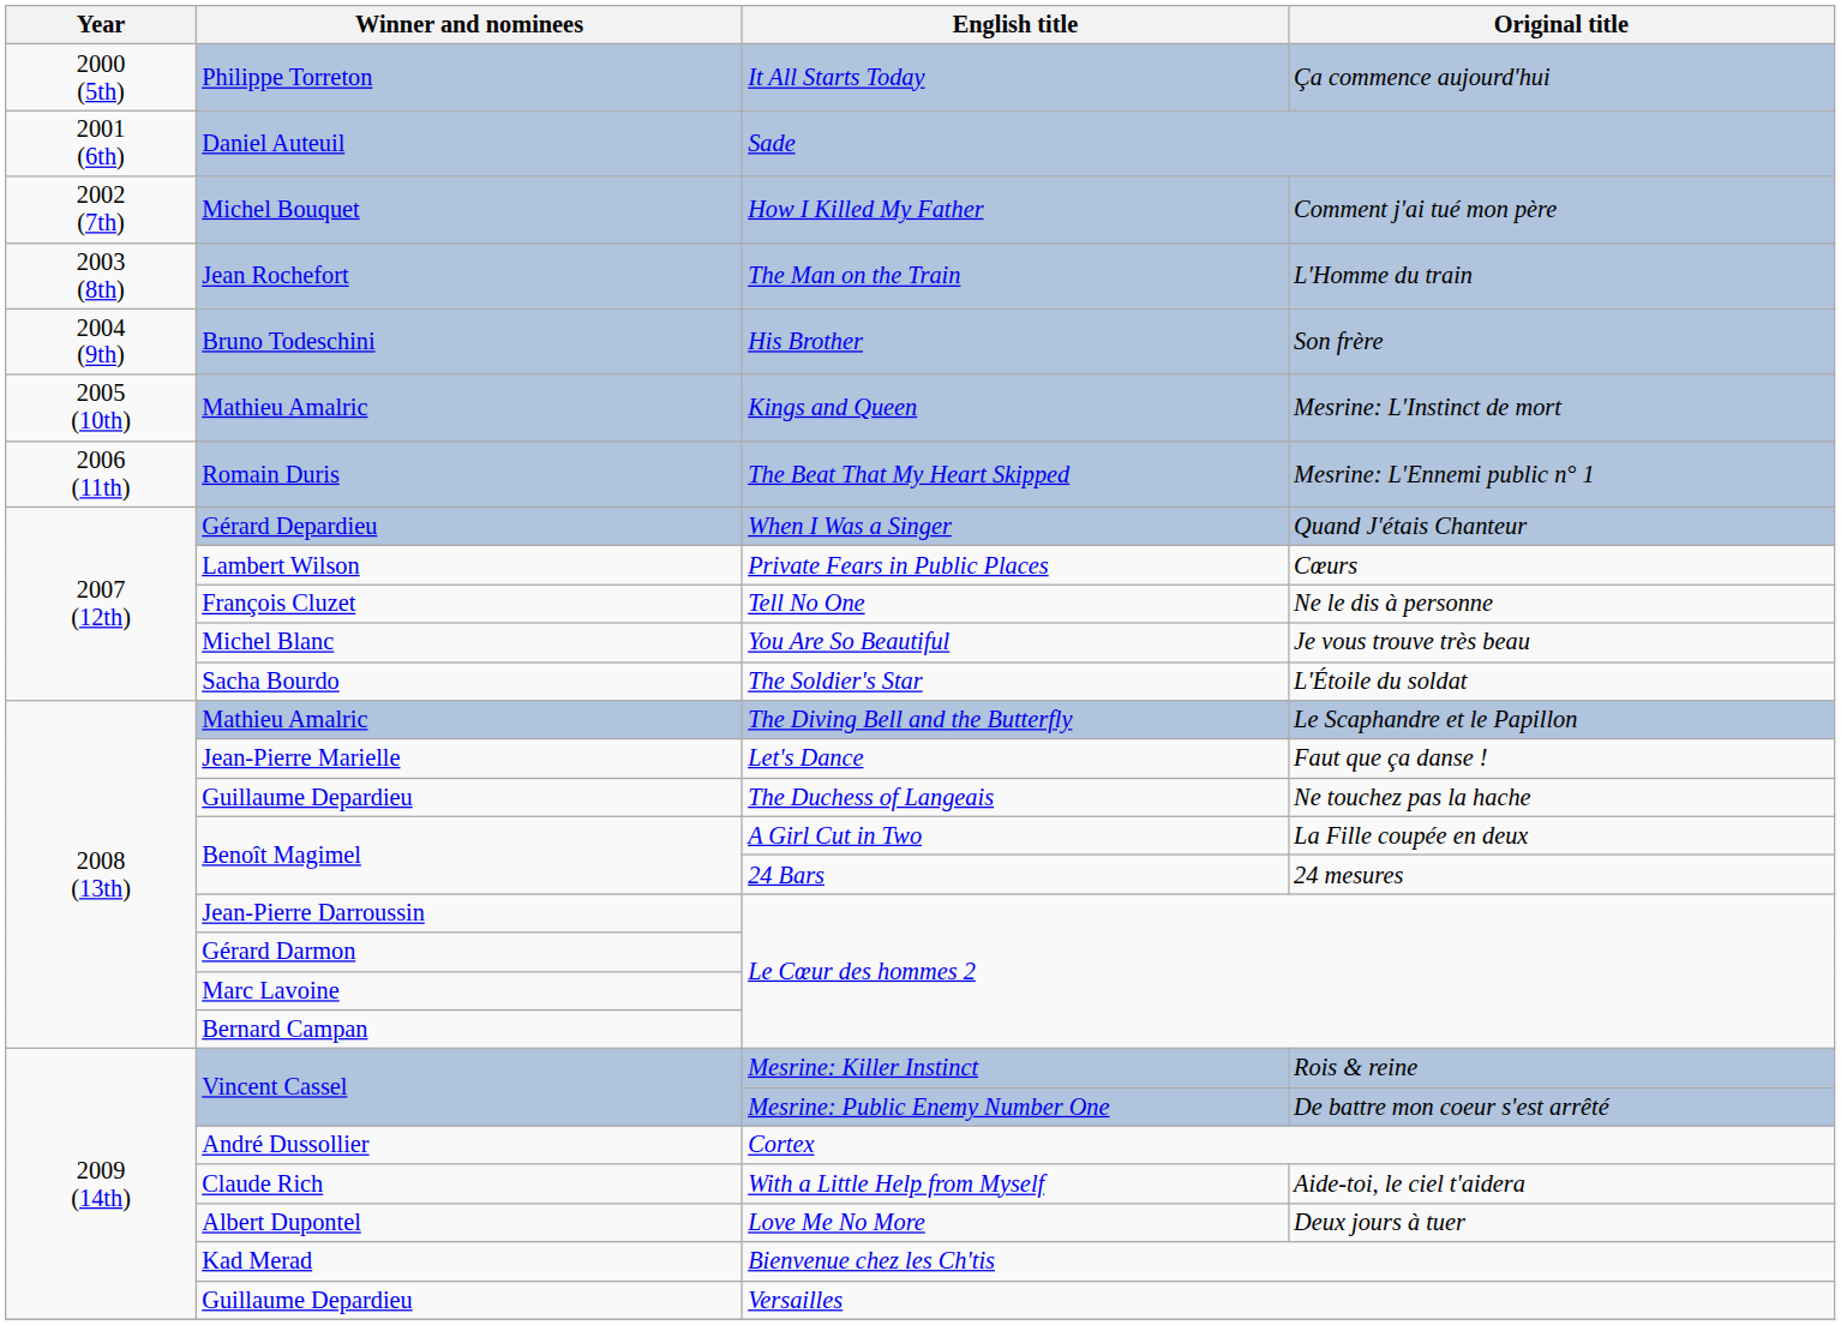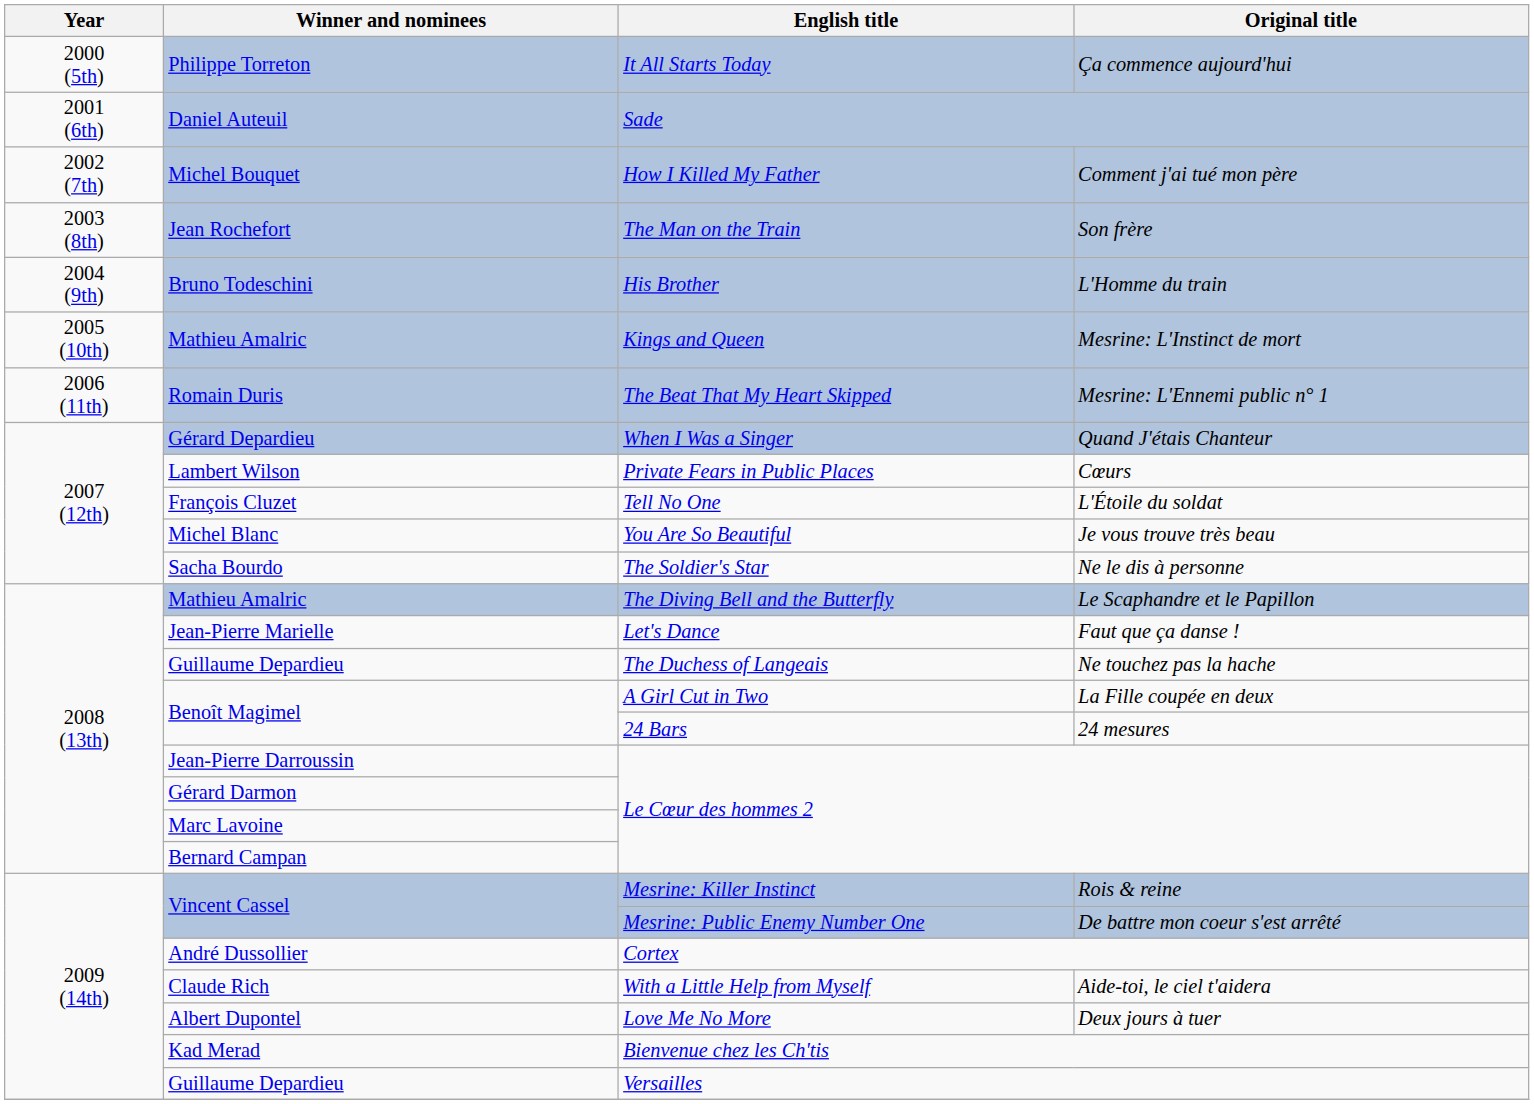The Man on the Train | Original title: L'Homme du train -> Son frère
His Brother | Original title: Son frère -> L'Homme du train
Tell No One | Original title: Ne le dis à personne -> L'Étoile du soldat
The Soldier's Star | Original title: L'Étoile du soldat -> Ne le dis à personne
